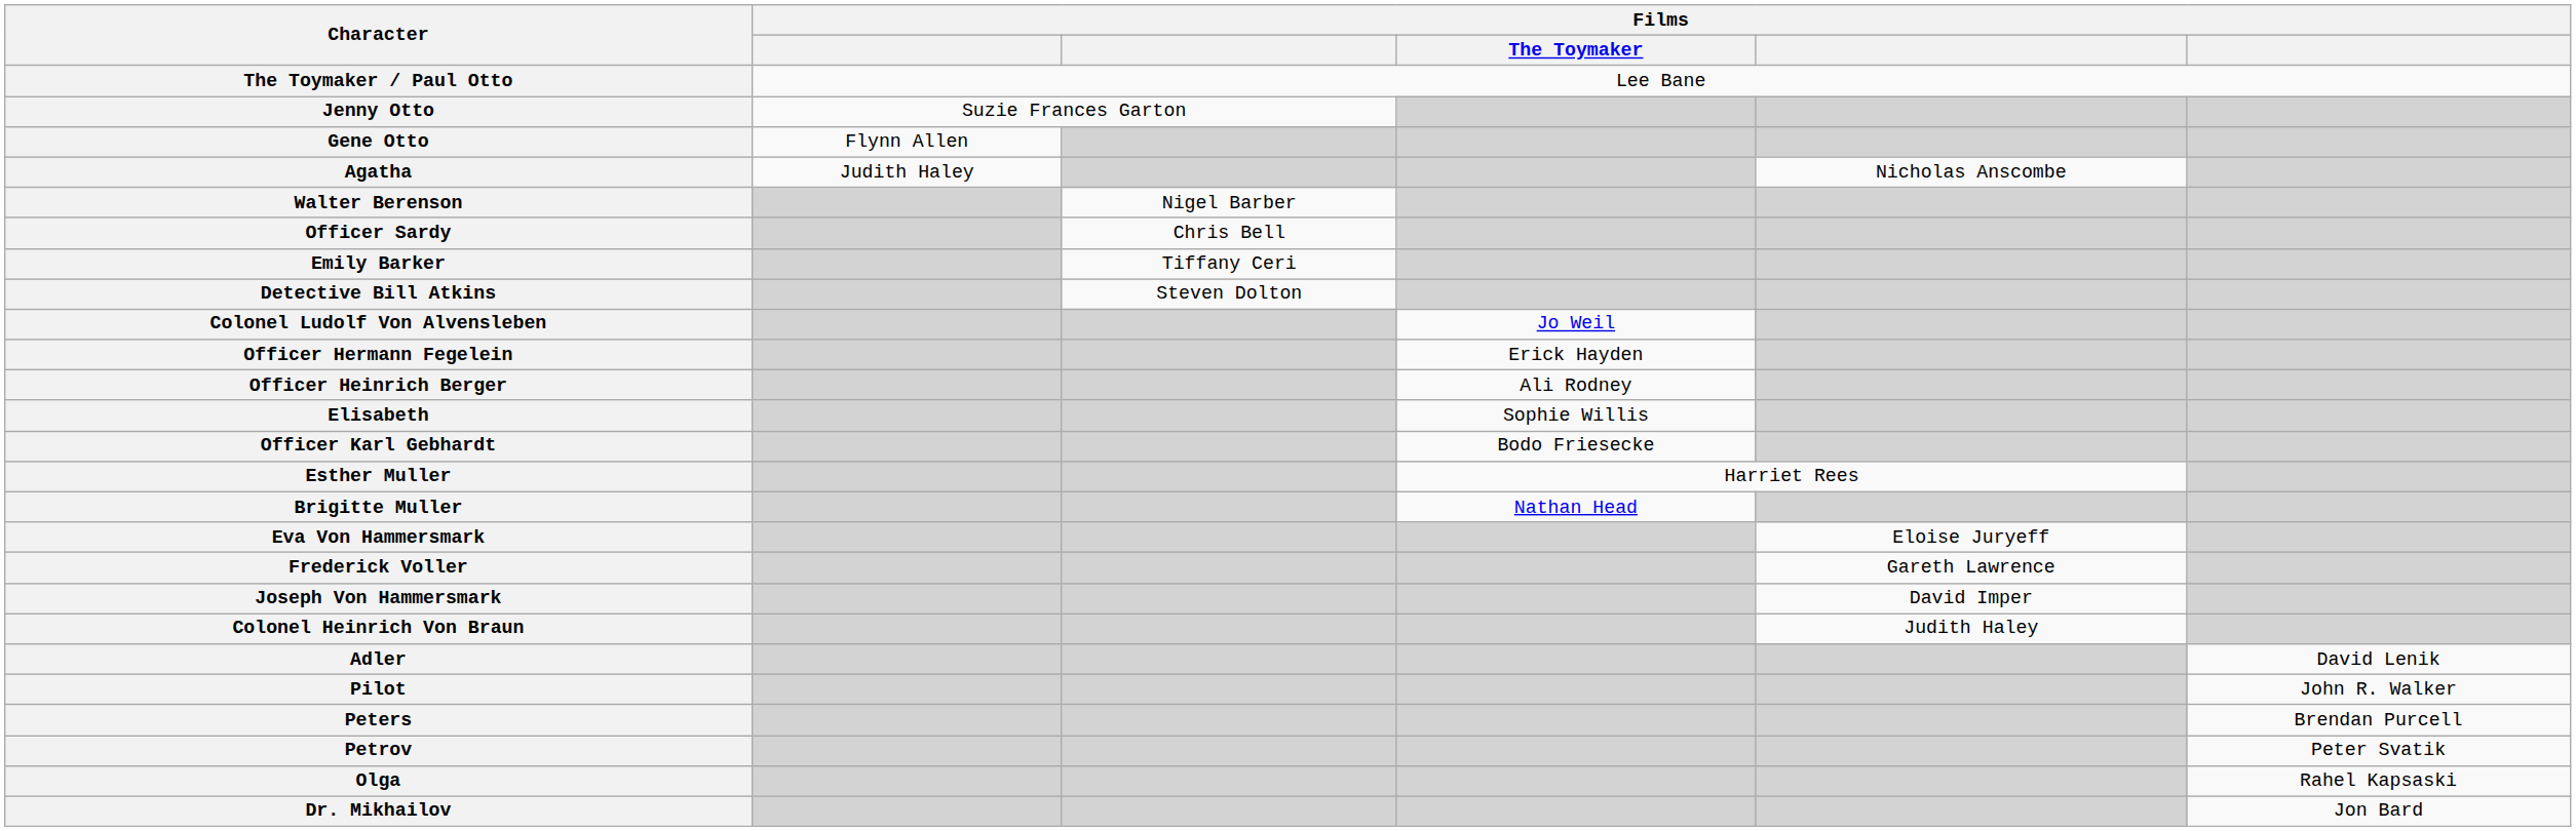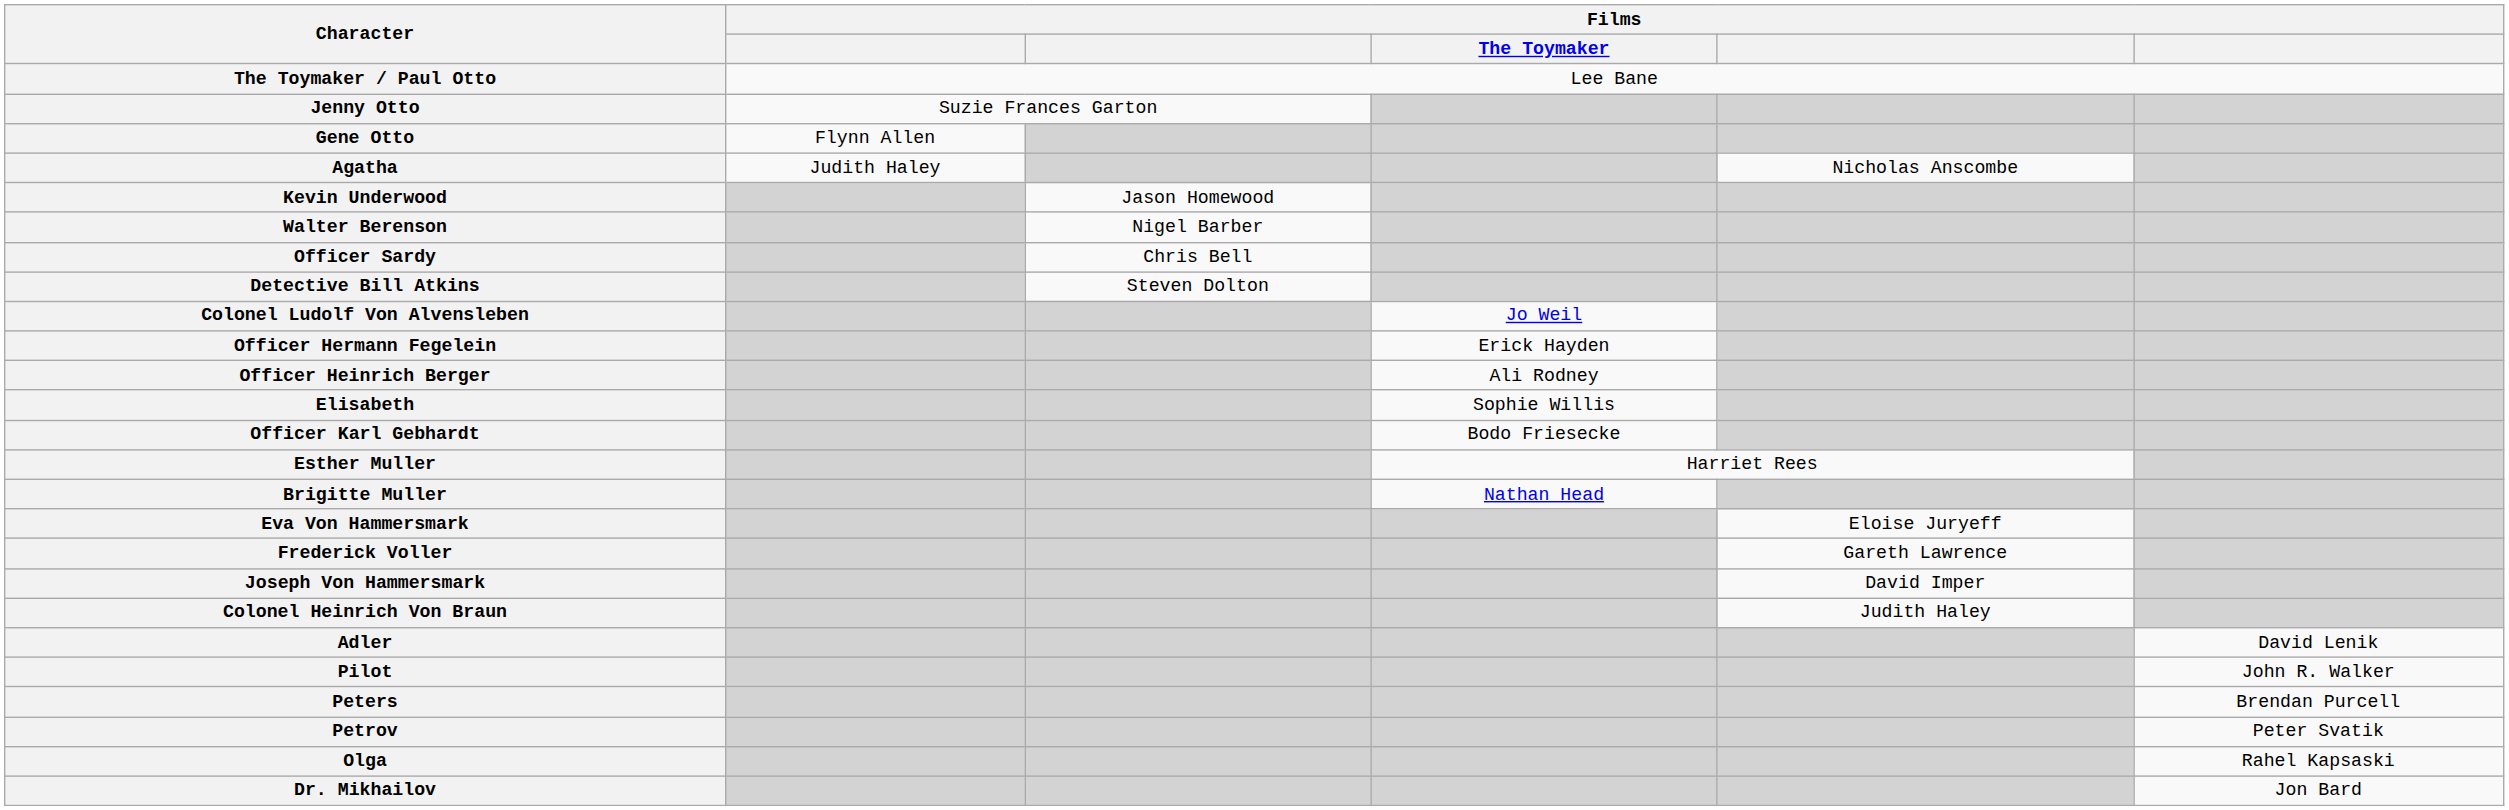+ row: Kevin Underwood | Jason Homewood
- row: Emily Barker | Tiffany Ceri
